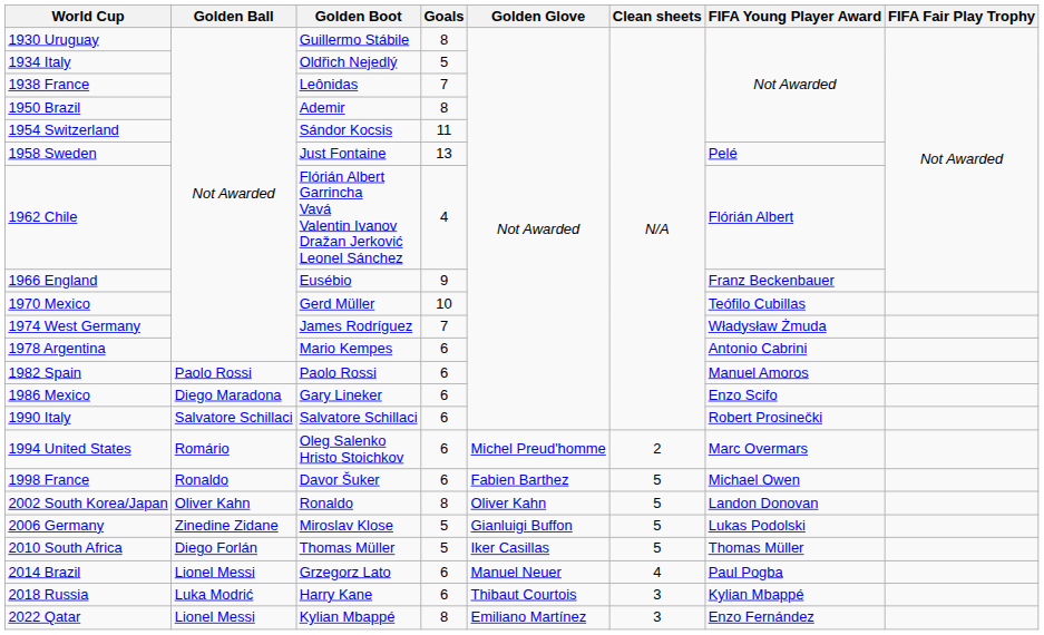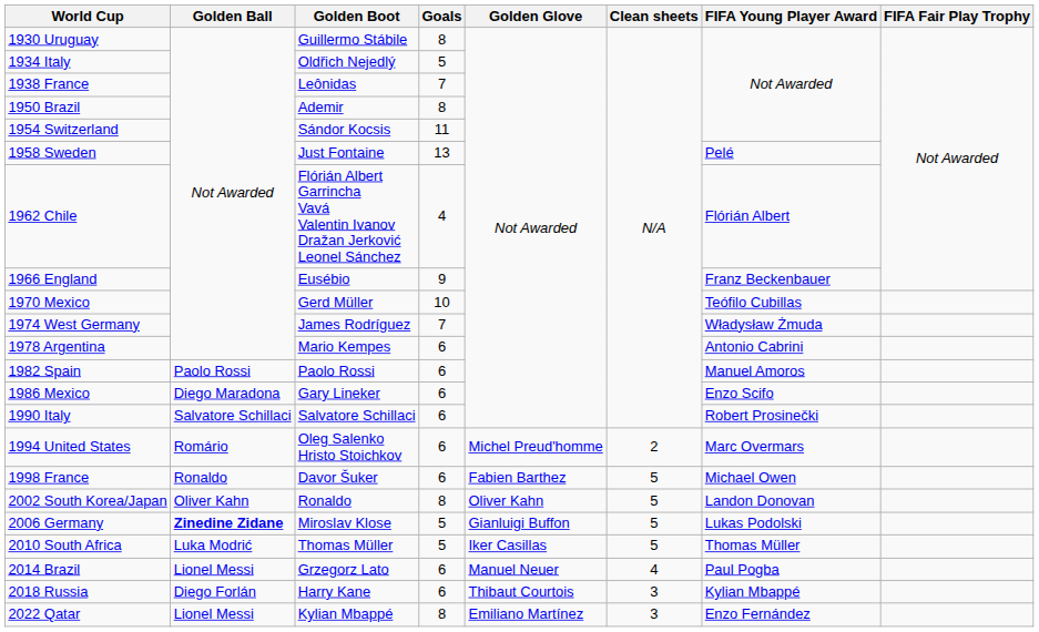2006 Germany | Golden Ball: normal -> bold
2010 South Africa | Golden Ball: Diego Forlán -> Luka Modrić
2018 Russia | Golden Ball: Luka Modrić -> Diego Forlán
